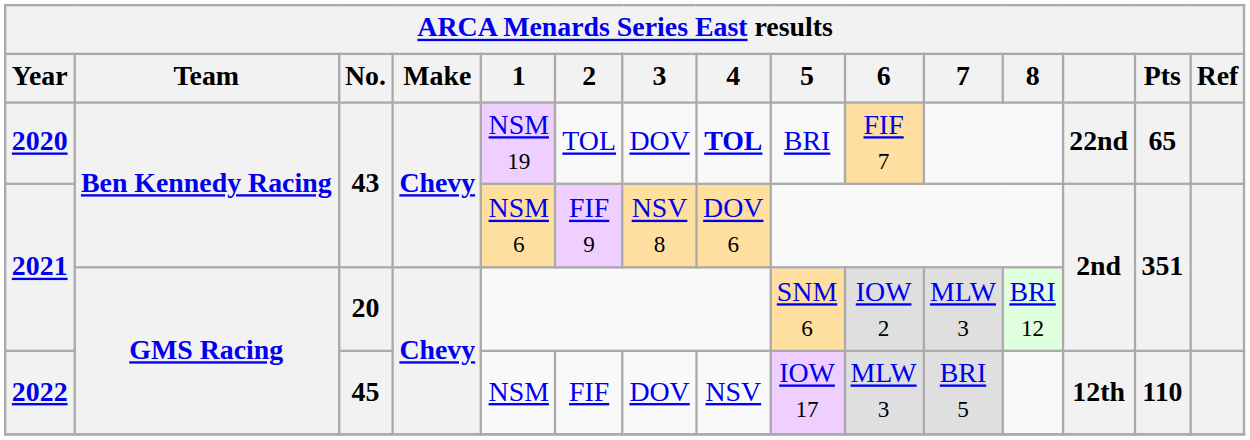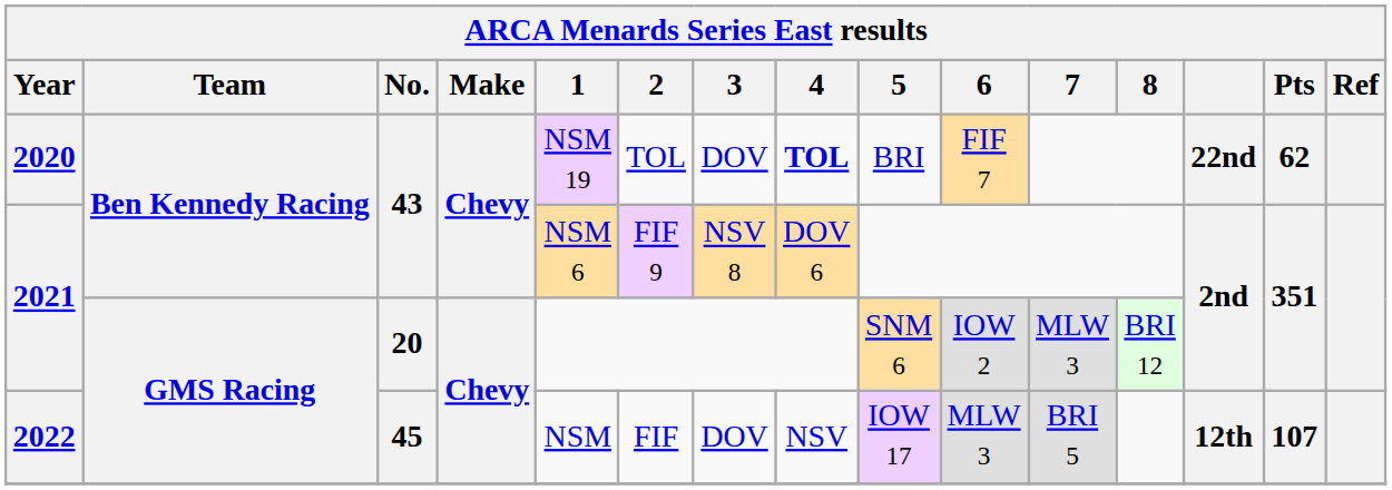2020 | Pts: 65 -> 62
2022 | Pts: 110 -> 107
